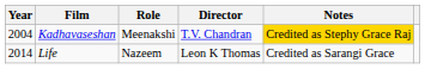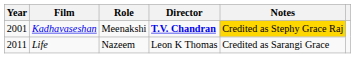Kadhavaseshan | Year: 2004 -> 2001
Kadhavaseshan | Director: normal -> bold
Life | Year: 2014 -> 2011
